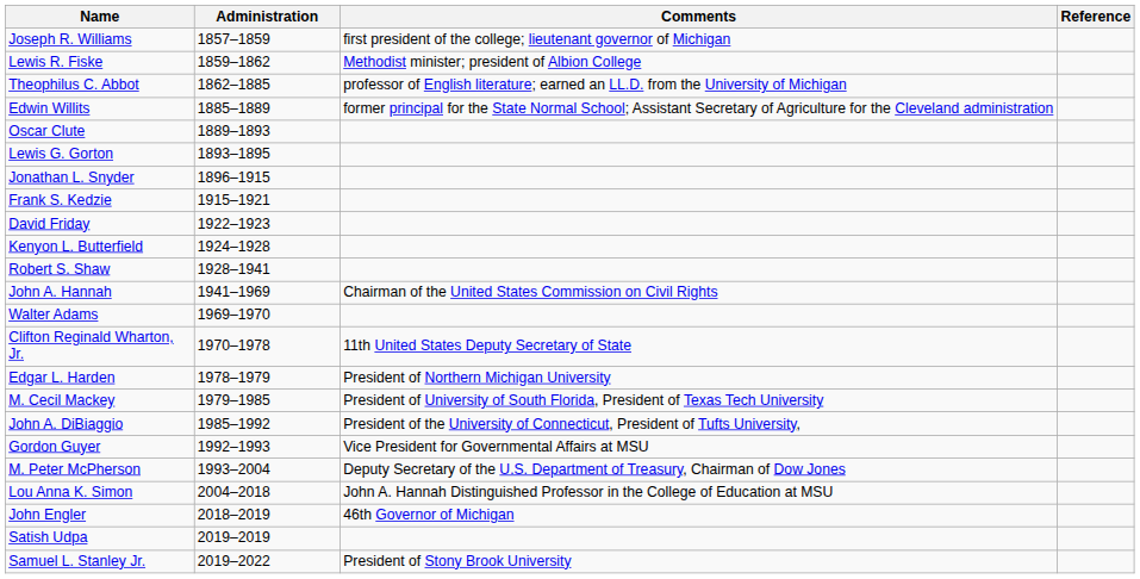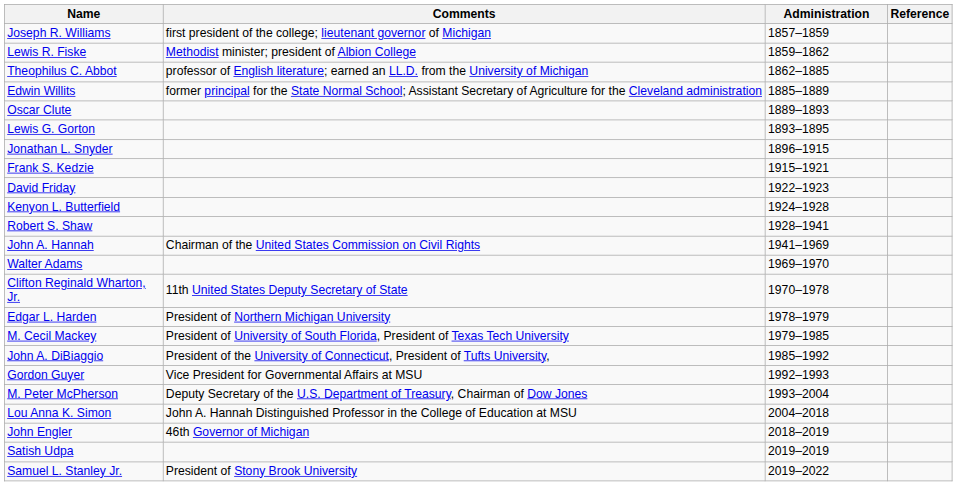columns swapped: Administration <-> Comments
